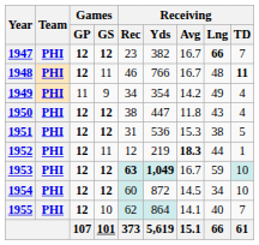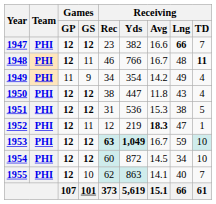1947 | Receiving / Avg: 16.7 -> 16.6
1952 | Receiving / Lng: 44 -> 47
1955 | Receiving / Yds: 864 -> 863
